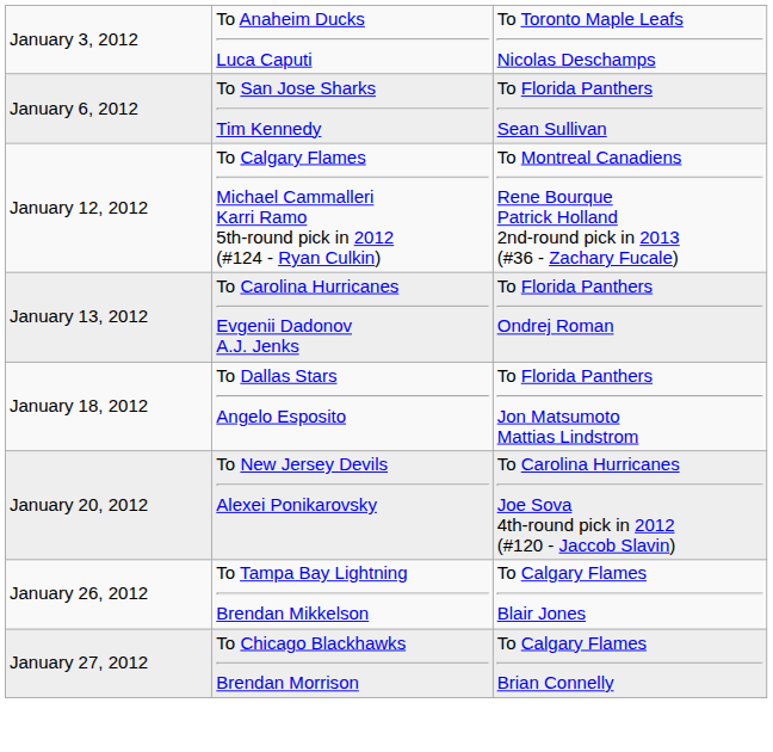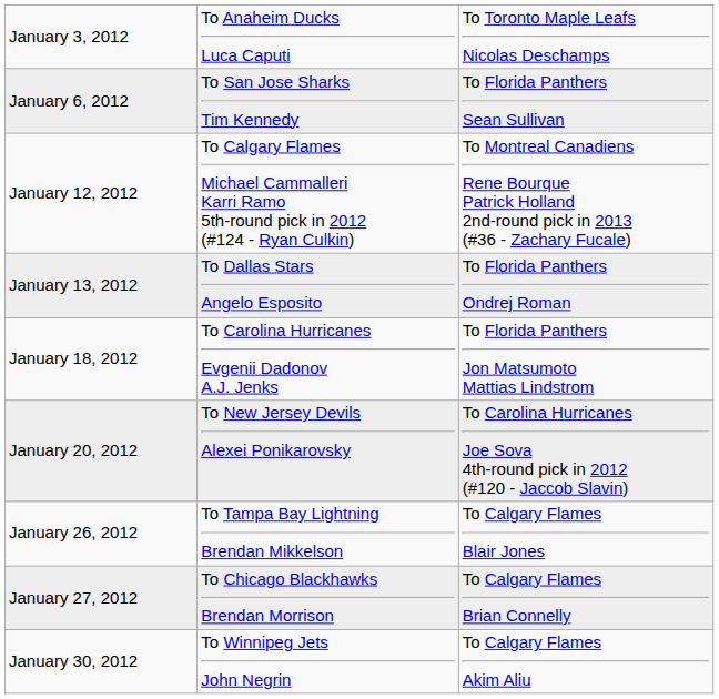January 13, 2012 | column 2: To Carolina Hurricanes Evgenii Dadonov A.J. Jenks -> To Dallas Stars Angelo Esposito
January 18, 2012 | column 2: To Dallas Stars Angelo Esposito -> To Carolina Hurricanes Evgenii Dadonov A.J. Jenks
+ row: January 30, 2012 | To Winnipeg Jets John Negrin | To Calgary Flames Akim Aliu
